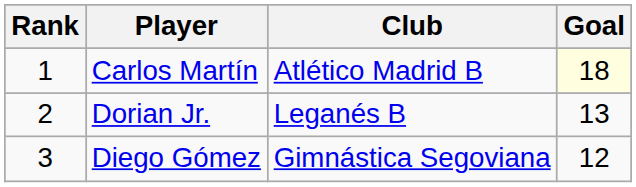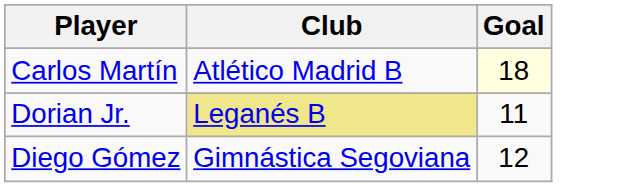- column: Rank | 1 | 2 | 3
Dorian Jr. | Club: no background -> khaki background
Dorian Jr. | Goal: 13 -> 11
